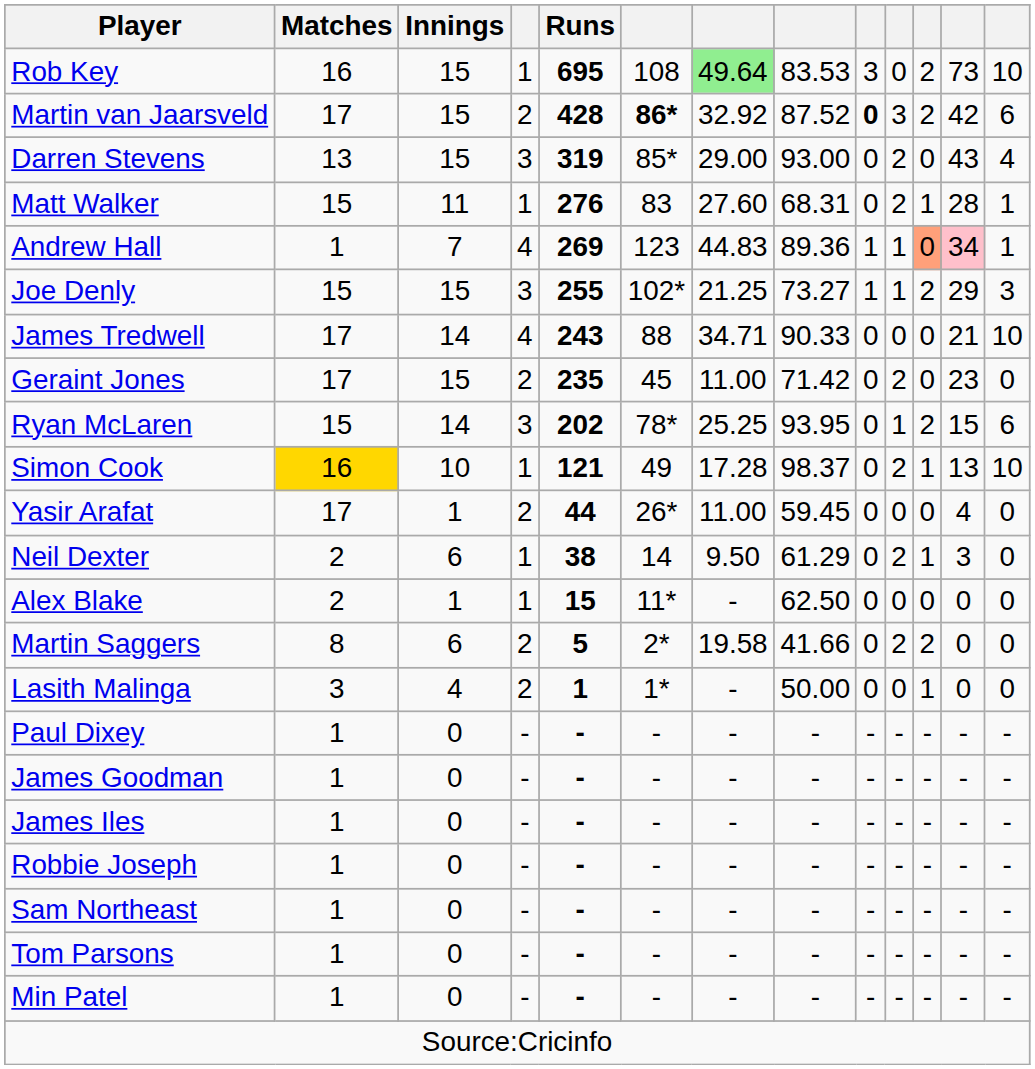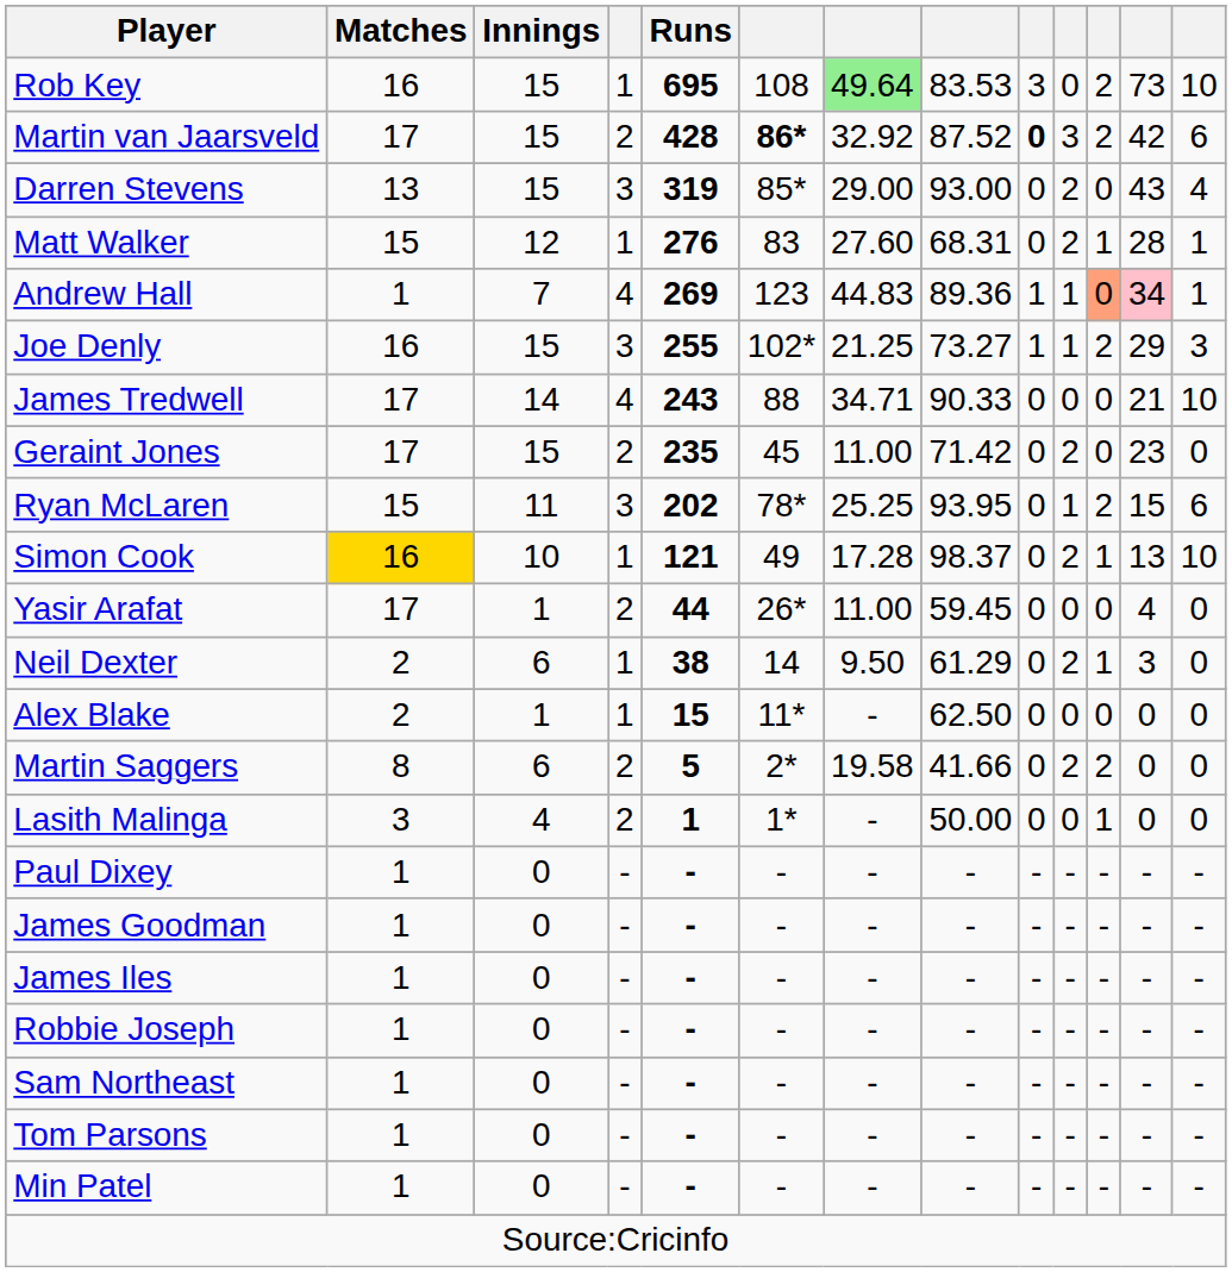Matt Walker | Innings: 11 -> 12
Joe Denly | Matches: 15 -> 16
Ryan McLaren | Innings: 14 -> 11
